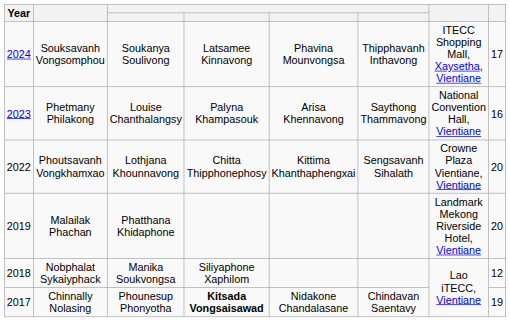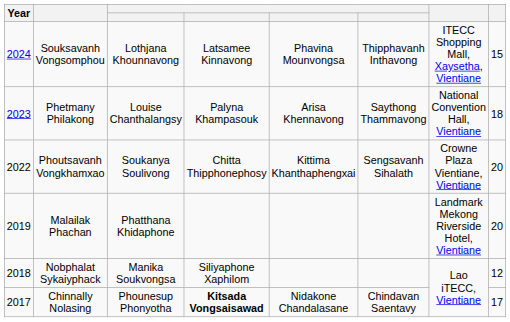Souksavanh Vongsomphou | column 3: Soukanya Soulivong -> Lothjana Khounnavong
Souksavanh Vongsomphou | column 8: 17 -> 15
Phetmany Philakong | column 8: 16 -> 18
Phoutsavanh Vongkhamxao | column 3: Lothjana Khounnavong -> Soukanya Soulivong
Chinnally Nolasing | column 8: 19 -> 17
